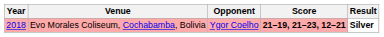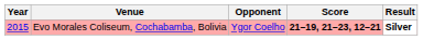Evo Morales Coliseum, Cochabamba, Bolivia | Year: 2018 -> 2015
